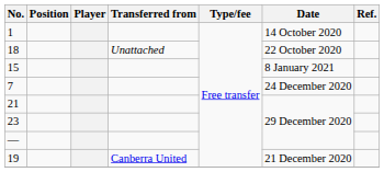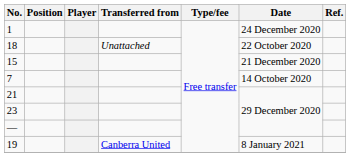1 | Date: 14 October 2020 -> 24 December 2020
15 | Date: 8 January 2021 -> 21 December 2020
7 | Date: 24 December 2020 -> 14 October 2020
19 | Date: 21 December 2020 -> 8 January 2021
